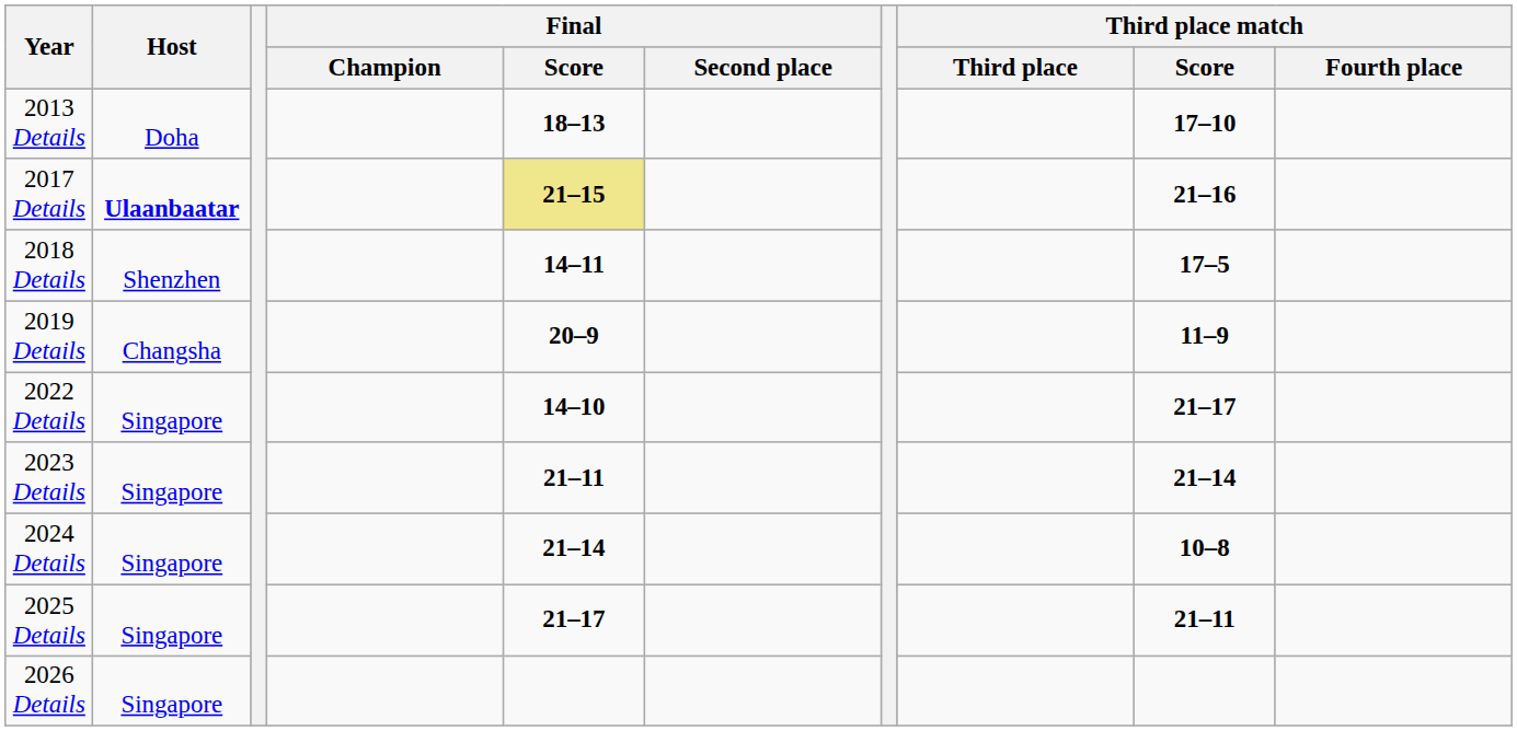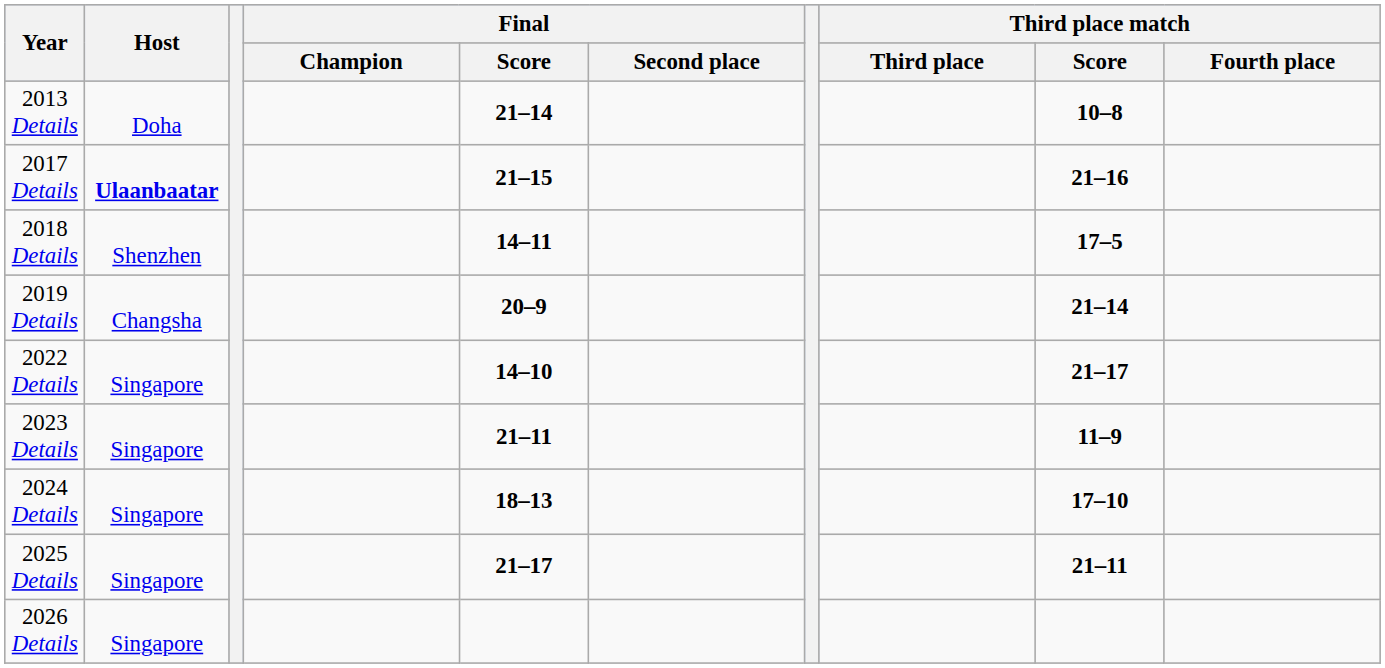2013 Details | Final / Score: 18–13 -> 21–14
2013 Details | Third place match / Score: 17–10 -> 10–8
2017 Details | Final / Score: khaki background -> no background
2019 Details | Third place match / Score: 11–9 -> 21–14
2023 Details | Third place match / Score: 21–14 -> 11–9
2024 Details | Final / Score: 21–14 -> 18–13
2024 Details | Third place match / Score: 10–8 -> 17–10
